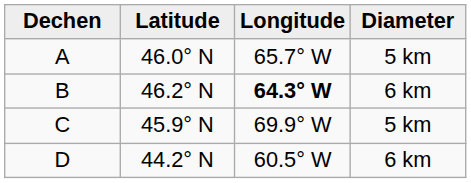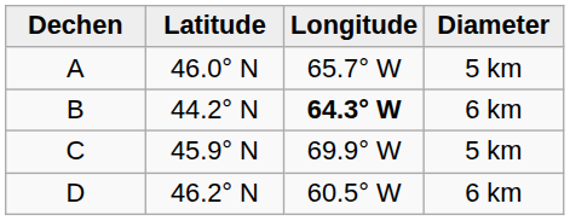B | Latitude: 46.2° N -> 44.2° N
D | Latitude: 44.2° N -> 46.2° N
